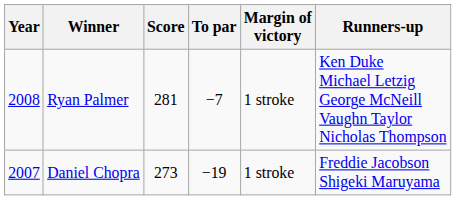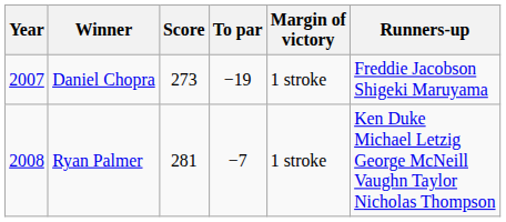rows swapped: Ryan Palmer <-> Daniel Chopra
